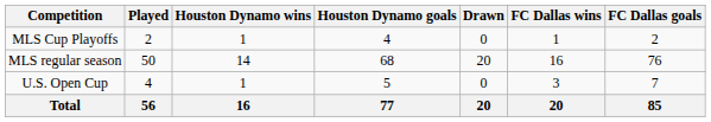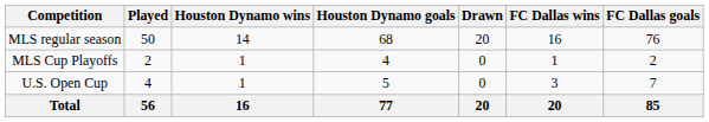rows swapped: MLS regular season <-> MLS Cup Playoffs
